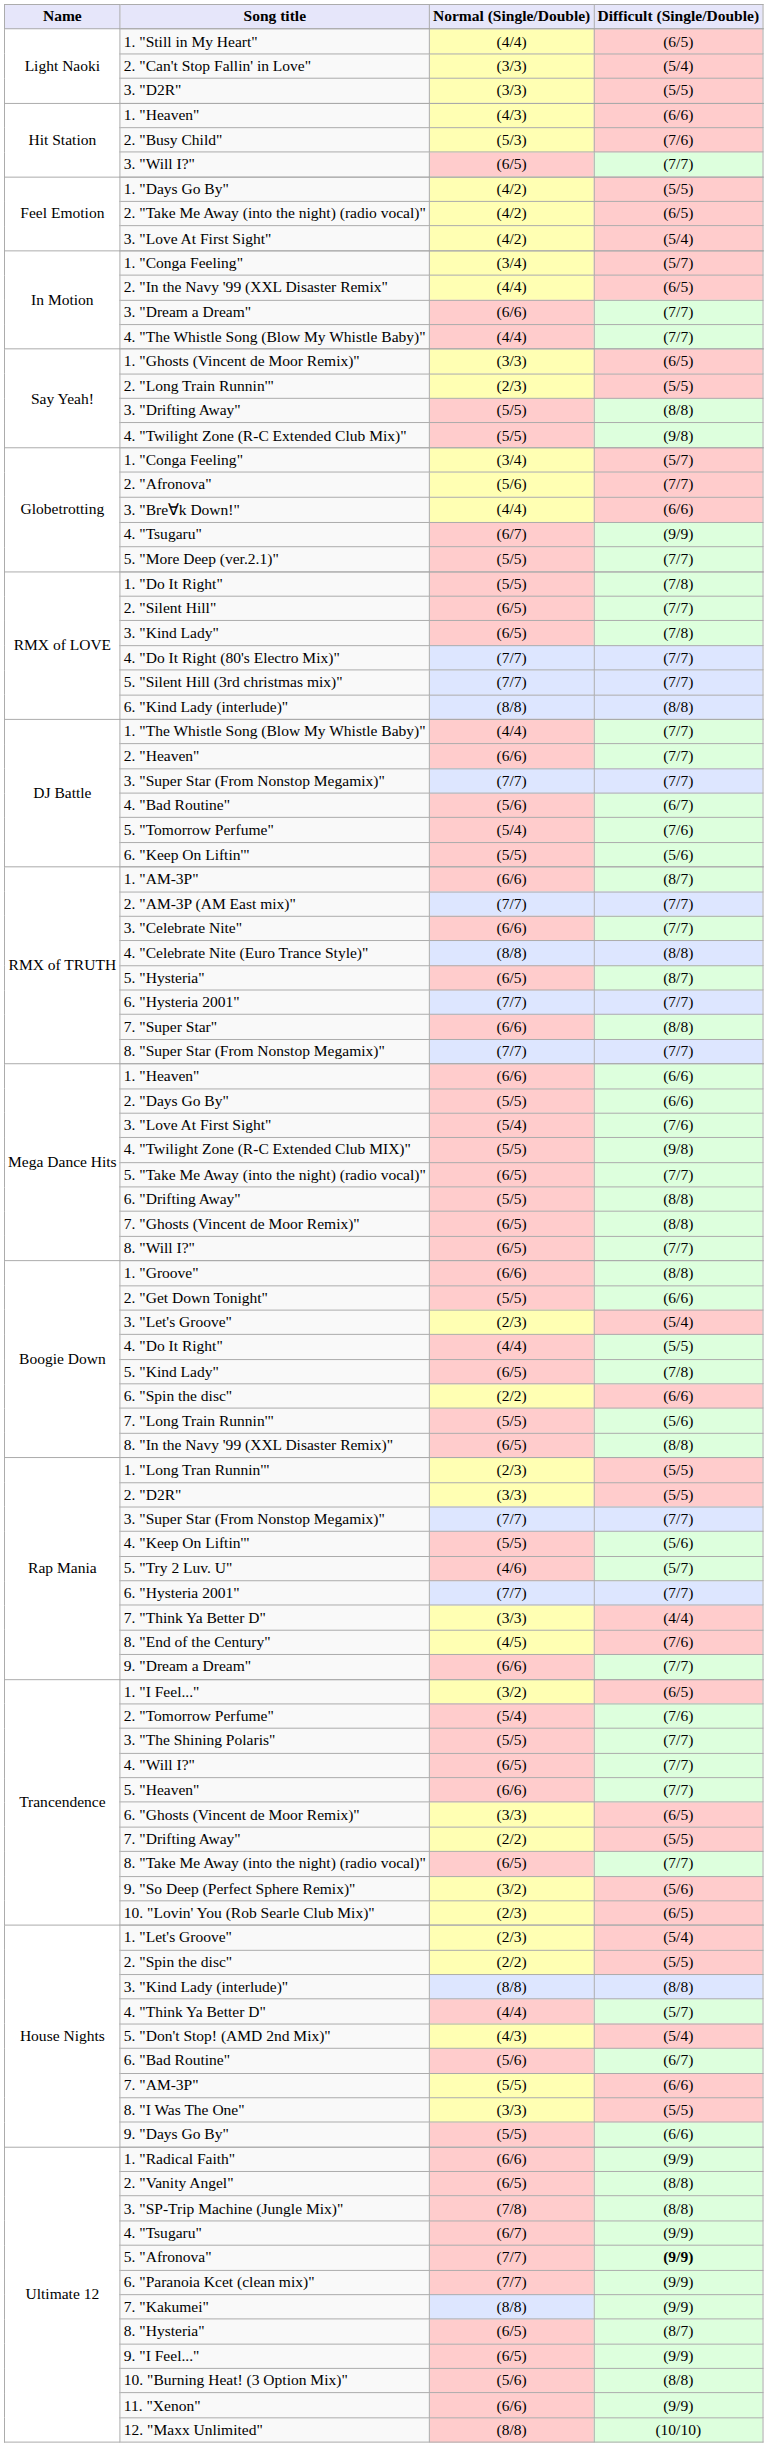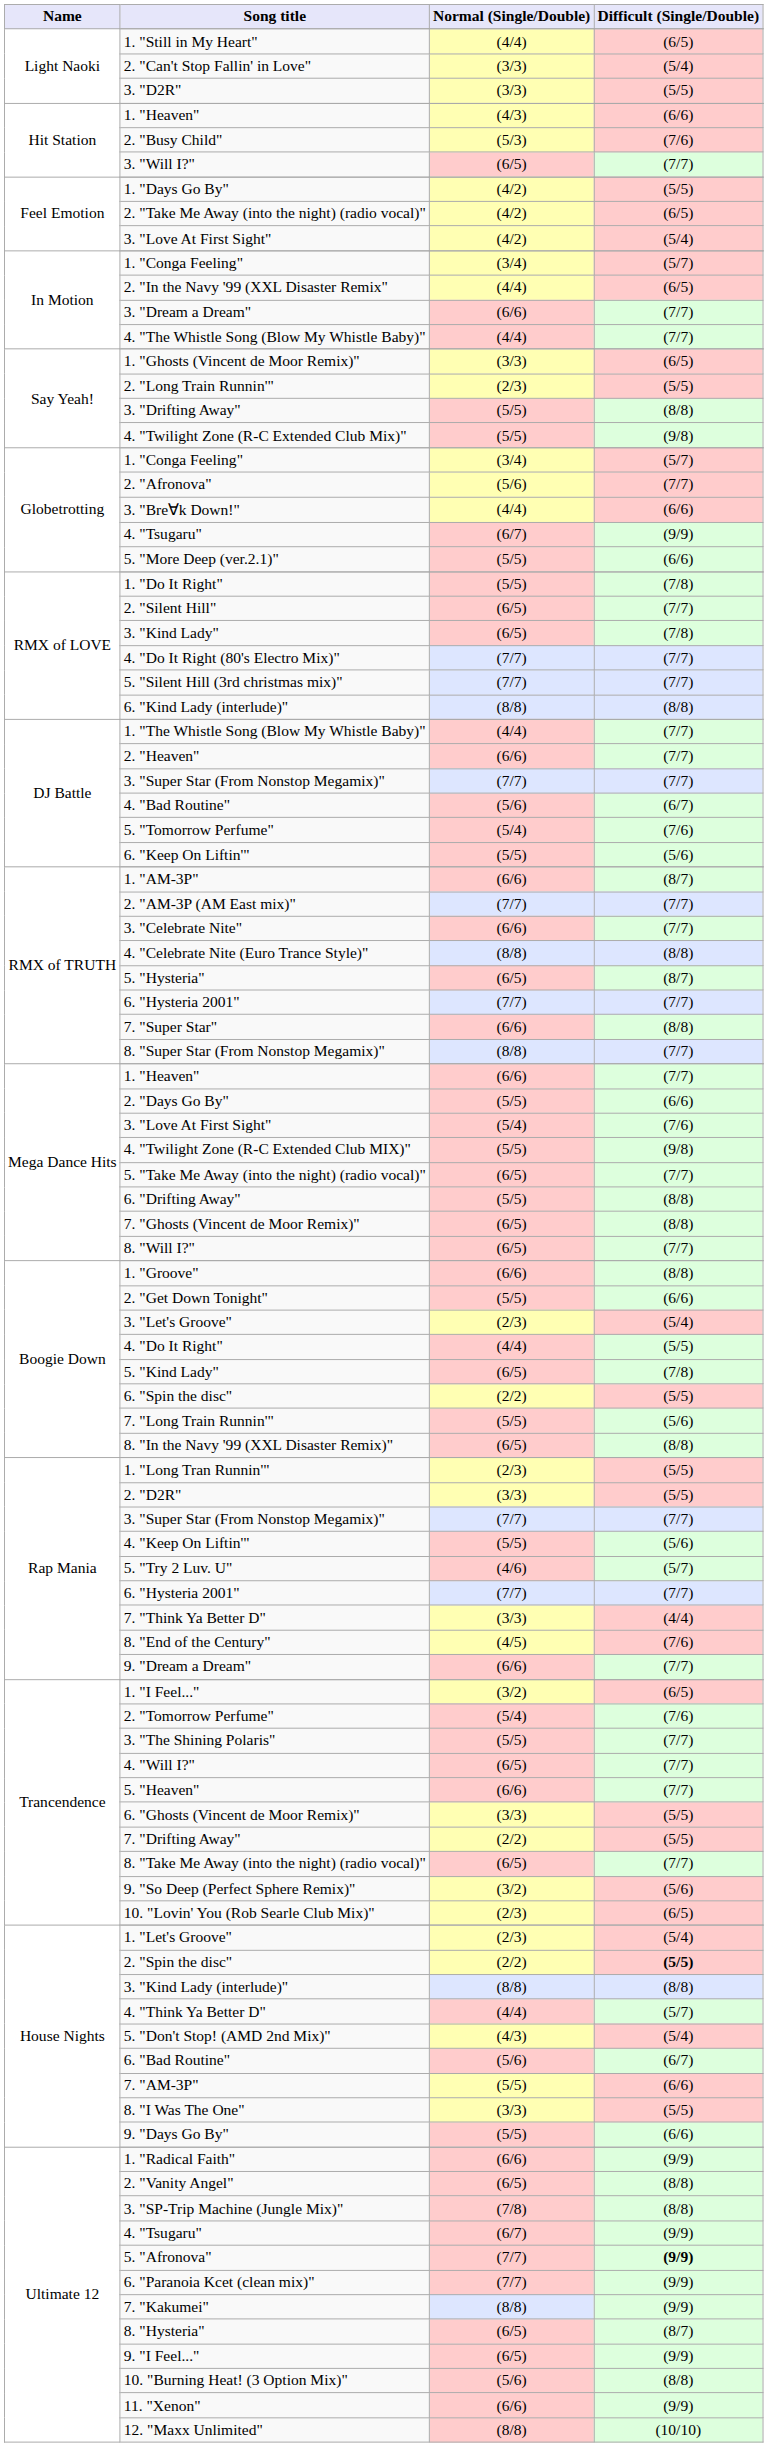5. "More Deep (ver.2.1)" | Difficult (Single/Double): (7/7) -> (6/6)
8. "Super Star (From Nonstop Megamix)" | Normal (Single/Double): (7/7) -> (8/8)
Mega Dance Hits / 1. "Heaven" | Difficult (Single/Double): (6/6) -> (7/7)
6. "Spin the disc" | Difficult (Single/Double): (6/6) -> (5/5)
6. "Ghosts (Vincent de Moor Remix)" | Difficult (Single/Double): (6/5) -> (5/5)
2. "Spin the disc" | Difficult (Single/Double): normal -> bold
